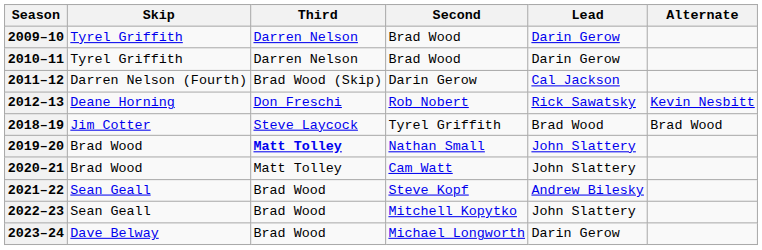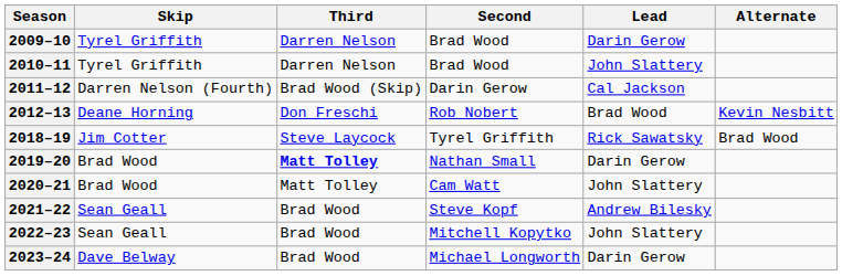2010–11 | Lead: Darin Gerow -> John Slattery
2012–13 | Lead: Rick Sawatsky -> Brad Wood
2018–19 | Lead: Brad Wood -> Rick Sawatsky
2019–20 | Lead: John Slattery -> Darin Gerow
